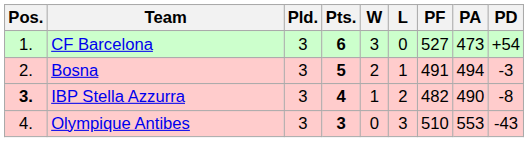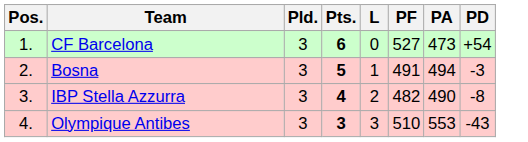- column: W | 3 | 2 | 1 | 0
IBP Stella Azzurra | Pos.: bold -> normal
